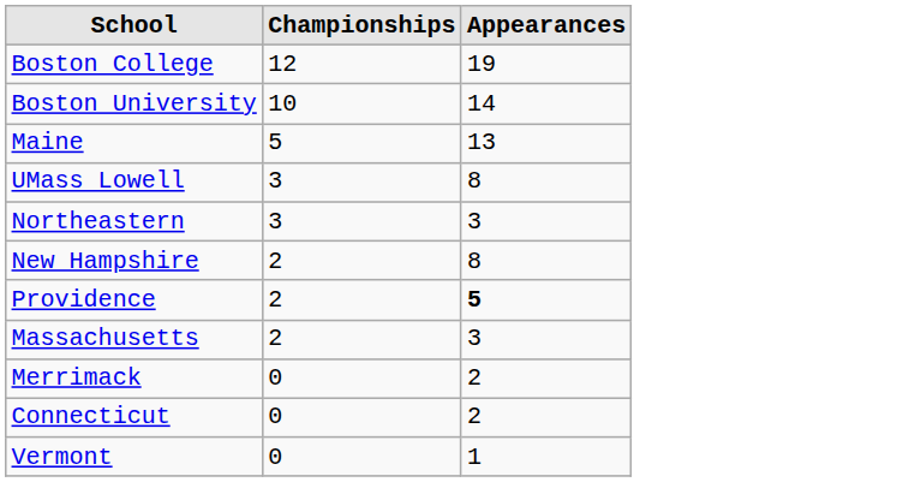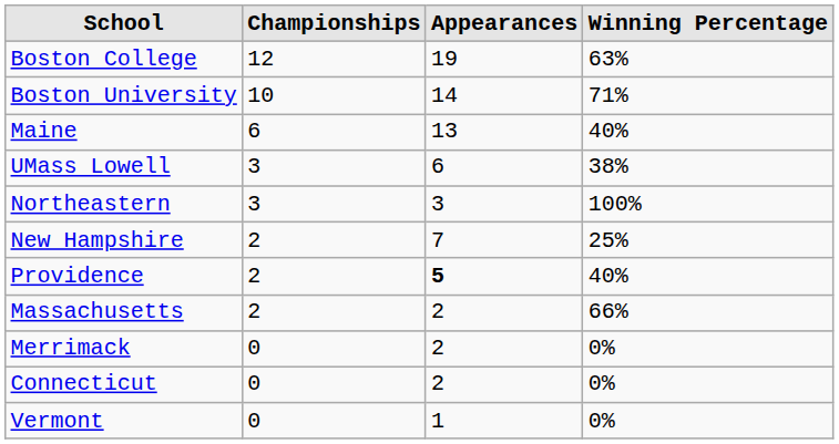+ column: Winning Percentage | 63% | 71% | 40% | 38% | 100% | 25% | 40% | 66% | 0% | 0% | 0%
Maine | Championships: 5 -> 6
UMass Lowell | Appearances: 8 -> 6
New Hampshire | Appearances: 8 -> 7
Massachusetts | Appearances: 3 -> 2
